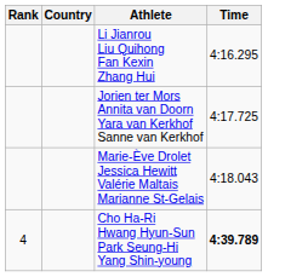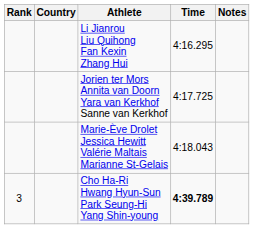+ column: Notes
Cho Ha-Ri Hwang Hyun-Sun Park Seung-Hi Yang Shin-young | Rank: 4 -> 3
